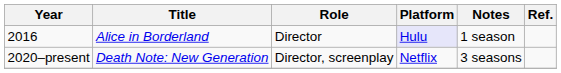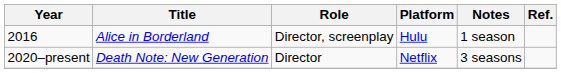2016 | Role: Director -> Director, screenplay
2016 | Platform: lavender background -> no background
2020–present | Role: Director, screenplay -> Director
